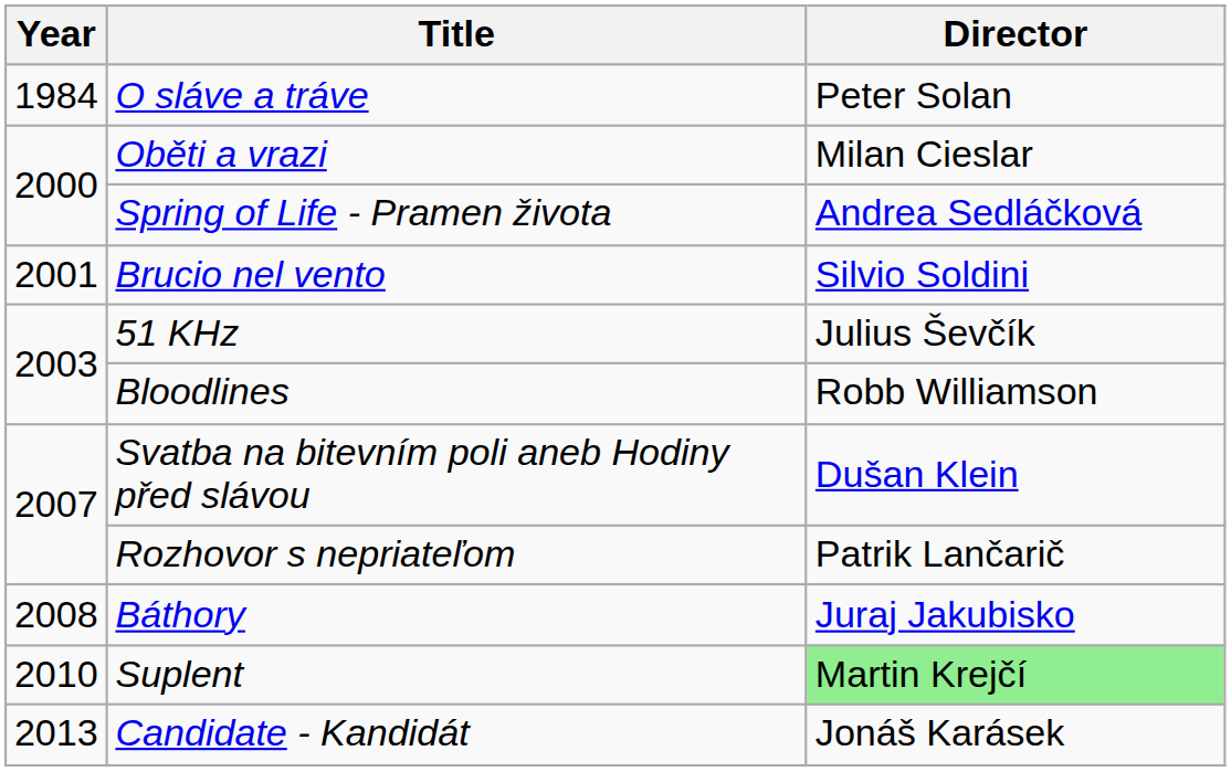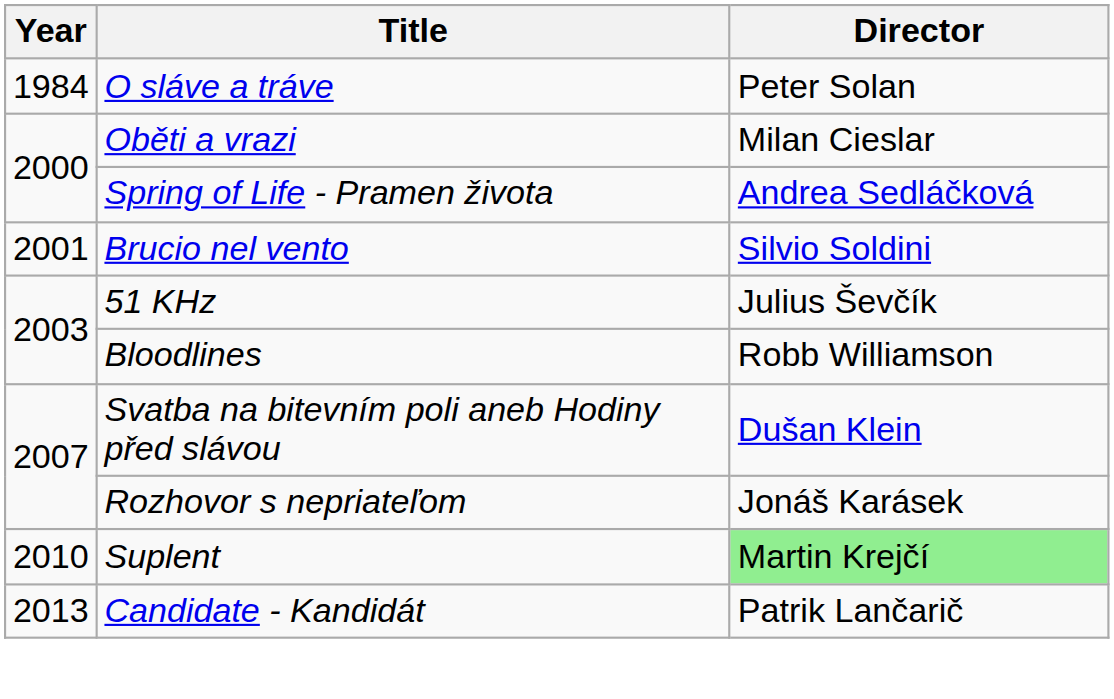Rozhovor s nepriateľom | Director: Patrik Lančarič -> Jonáš Karásek
- row: 2008 | Báthory | Juraj Jakubisko
Candidate - Kandidát | Director: Jonáš Karásek -> Patrik Lančarič
